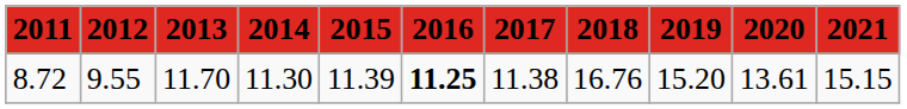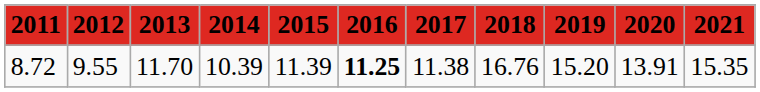8.72 | 2014: 11.30 -> 10.39
8.72 | 2020: 13.61 -> 13.91
8.72 | 2021: 15.15 -> 15.35
